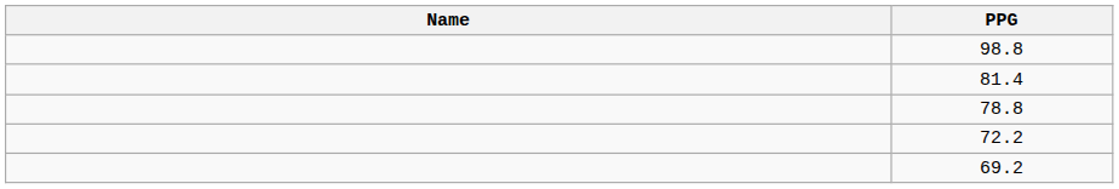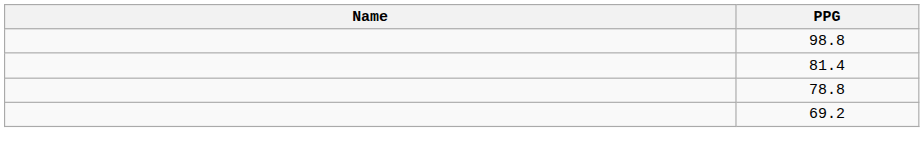- row: 72.2
